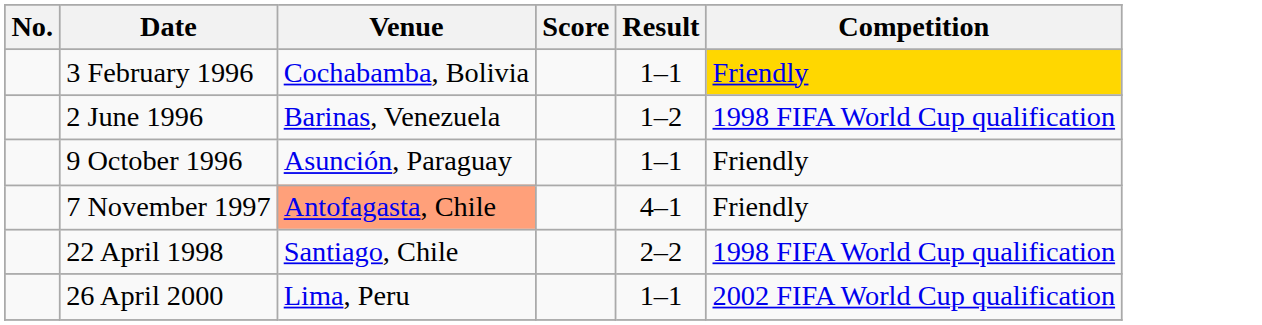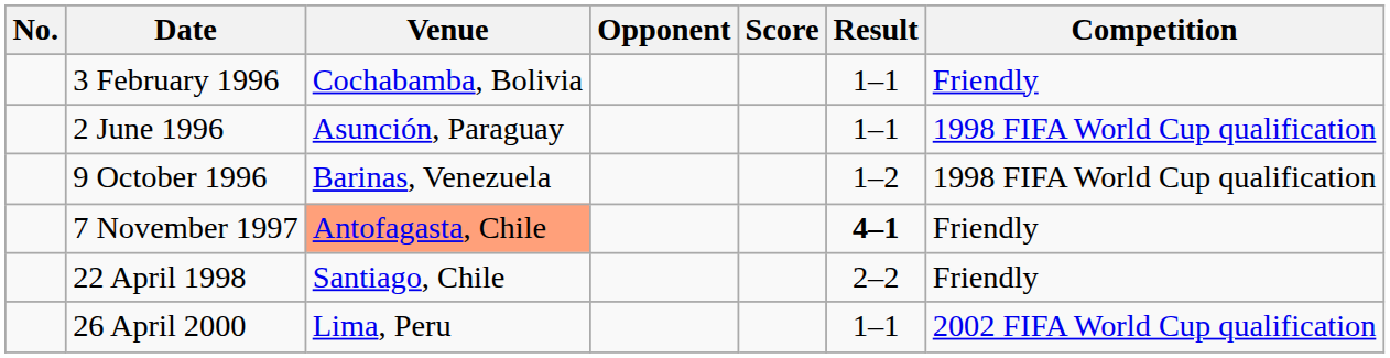+ column: Opponent
3 February 1996 | Competition: gold background -> no background
2 June 1996 | Venue: Barinas, Venezuela -> Asunción, Paraguay
2 June 1996 | Result: 1–2 -> 1–1
9 October 1996 | Venue: Asunción, Paraguay -> Barinas, Venezuela
9 October 1996 | Result: 1–1 -> 1–2
9 October 1996 | Competition: Friendly -> 1998 FIFA World Cup qualification
7 November 1997 | Result: normal -> bold
22 April 1998 | Competition: 1998 FIFA World Cup qualification -> Friendly
